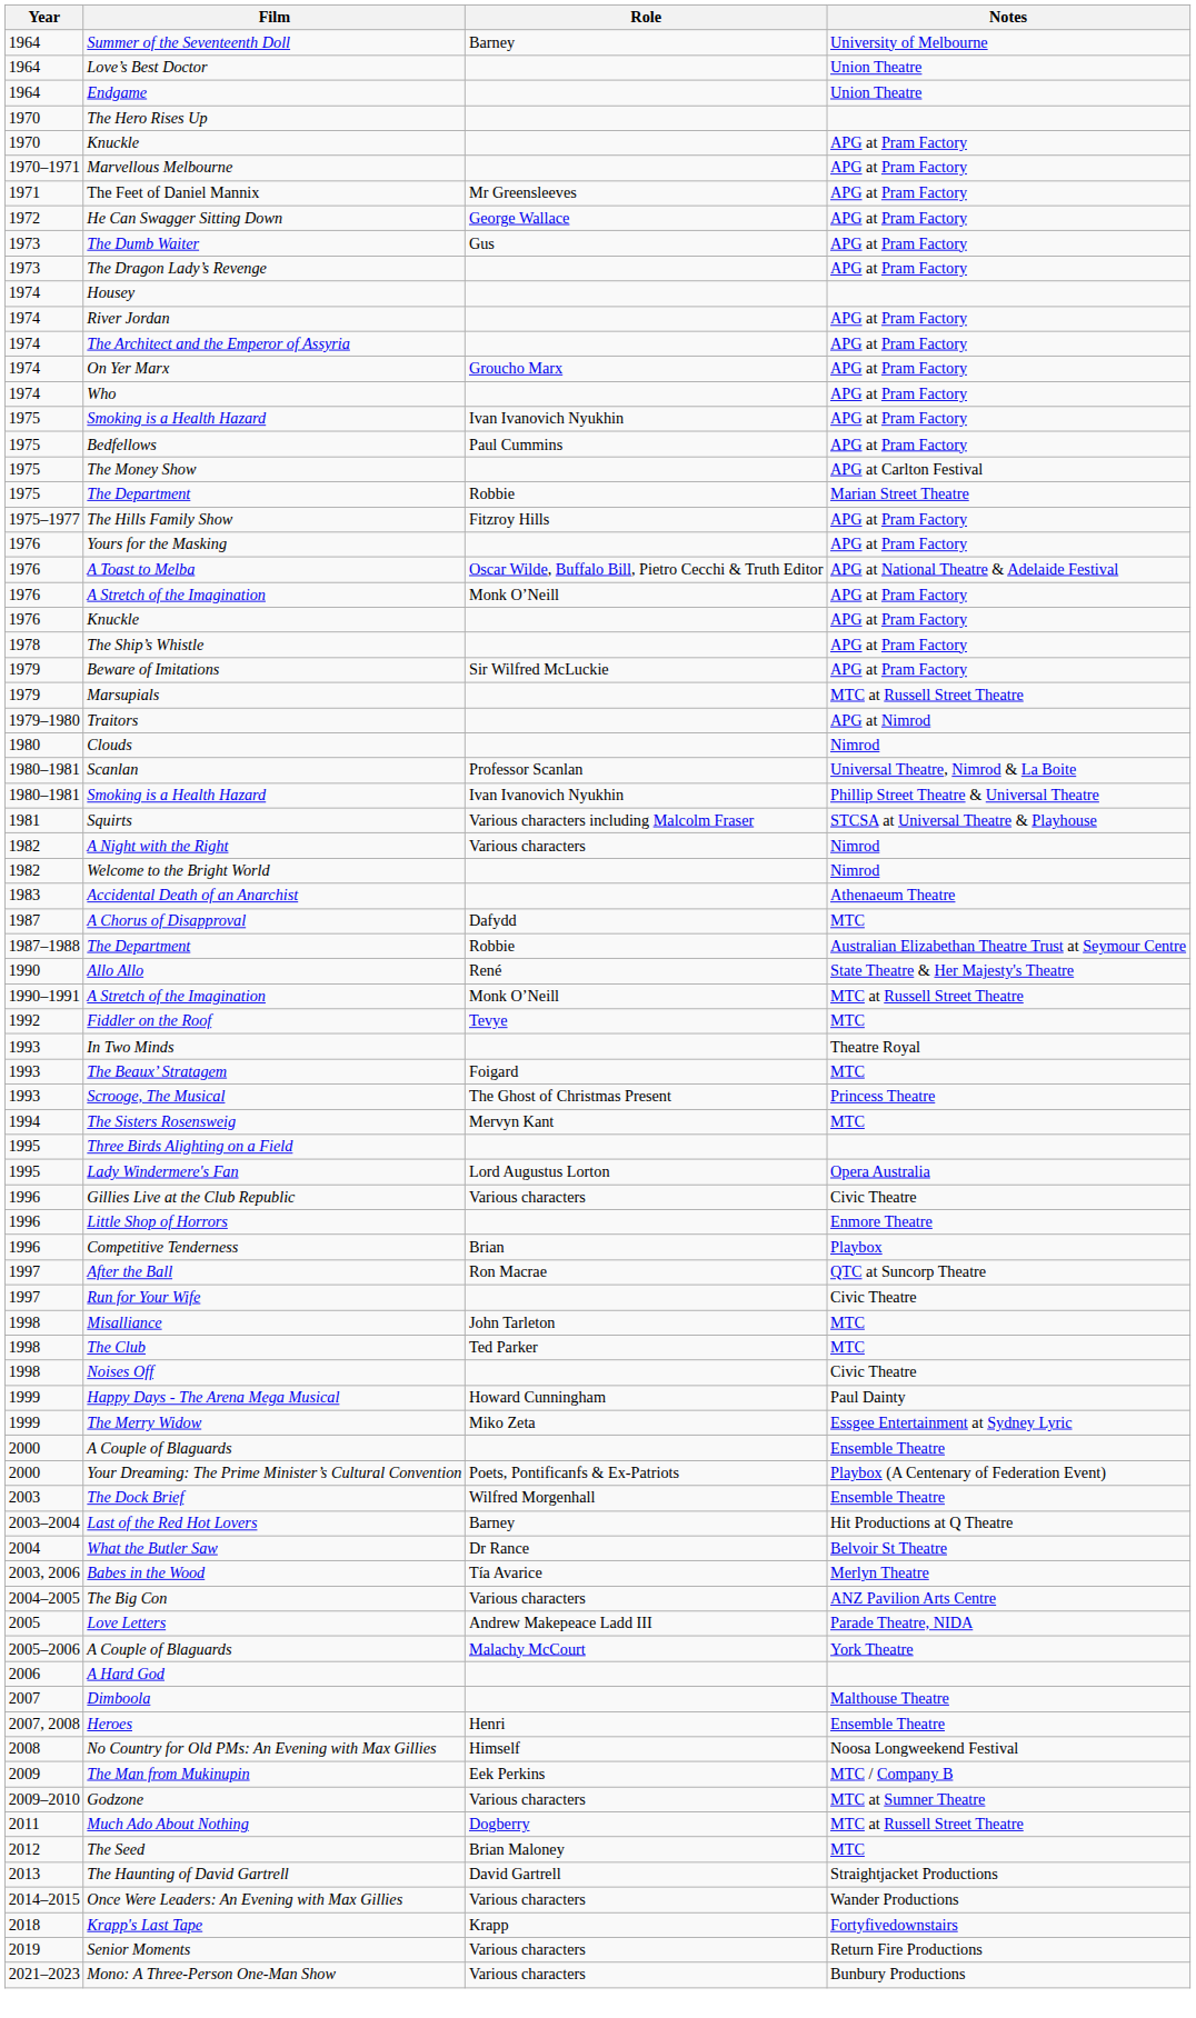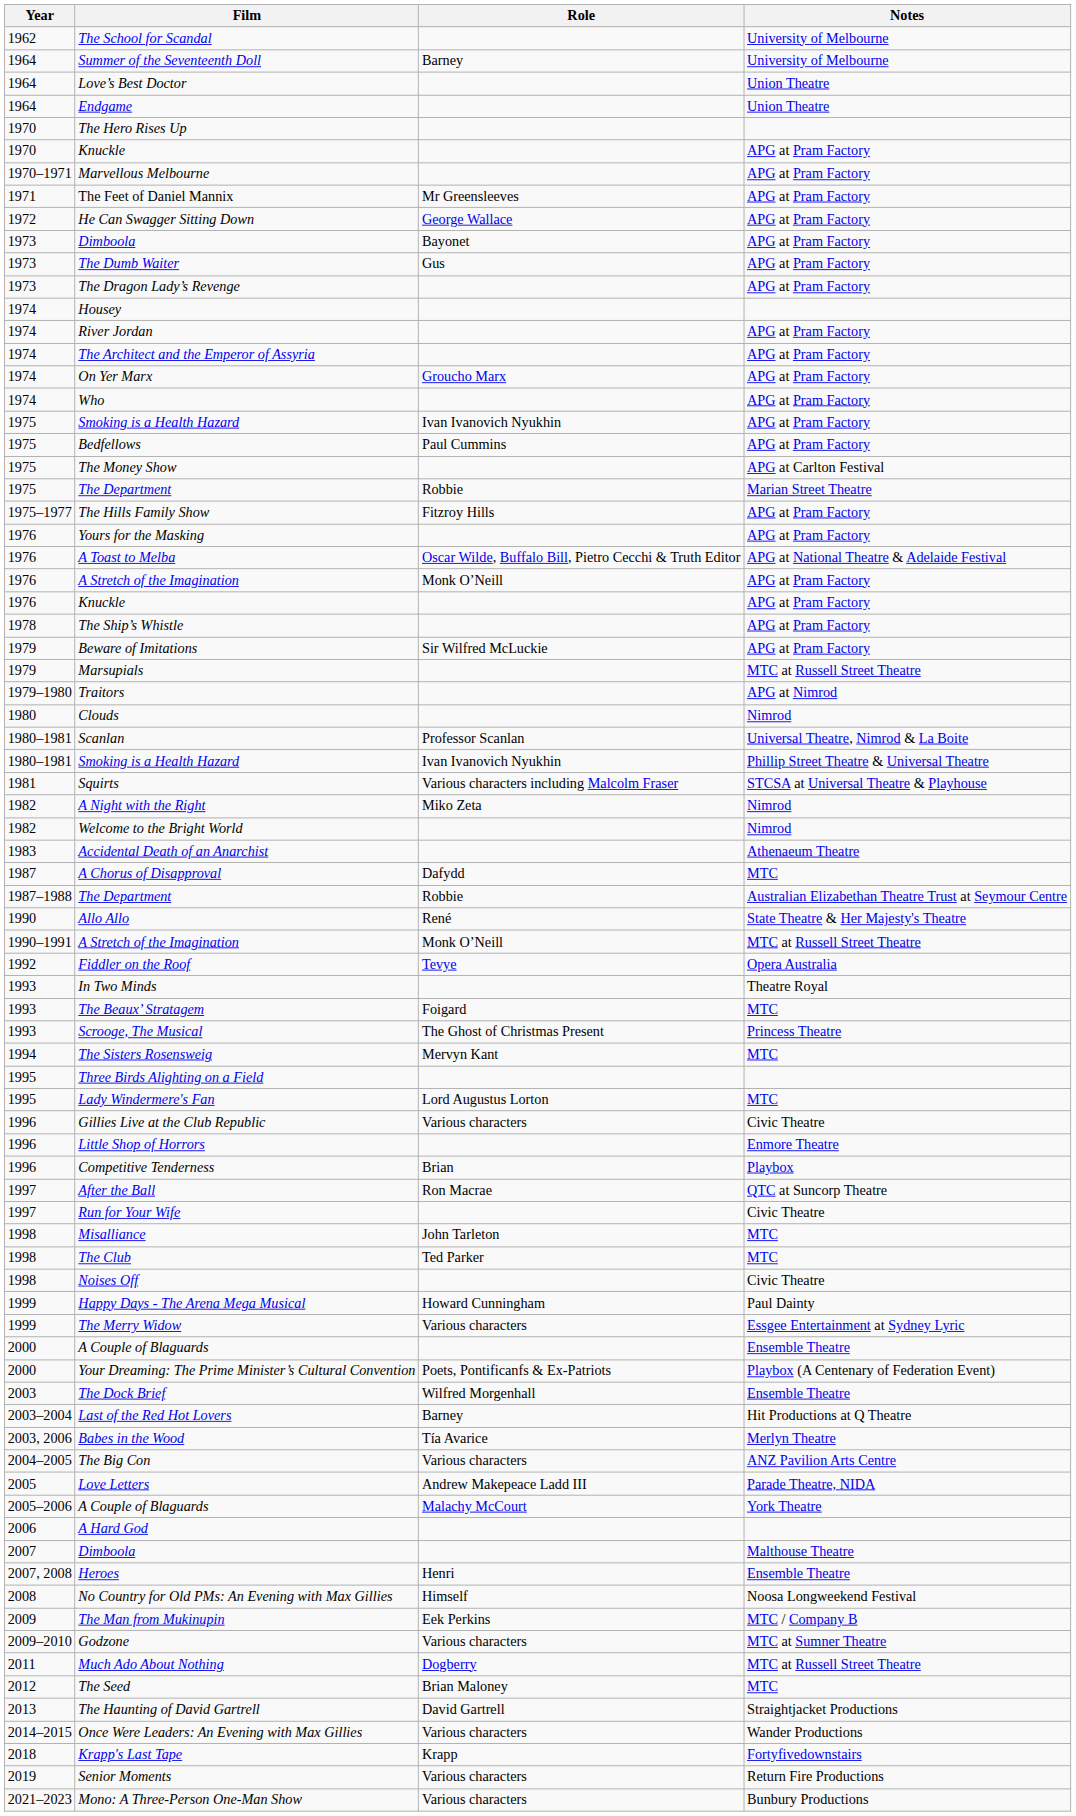+ row: 1962 | The School for Scandal | University of Melbourne
+ row: 1973 | Dimboola | Bayonet | APG at Pram Factory
A Night with the Right | Role: Various characters -> Miko Zeta
Fiddler on the Roof | Notes: MTC -> Opera Australia
Lady Windermere's Fan | Notes: Opera Australia -> MTC
The Merry Widow | Role: Miko Zeta -> Various characters
- row: 2004 | What the Butler Saw | Dr Rance | Belvoir St Theatre
